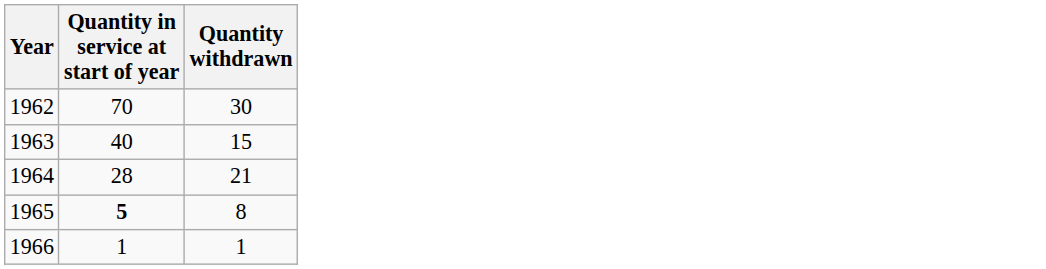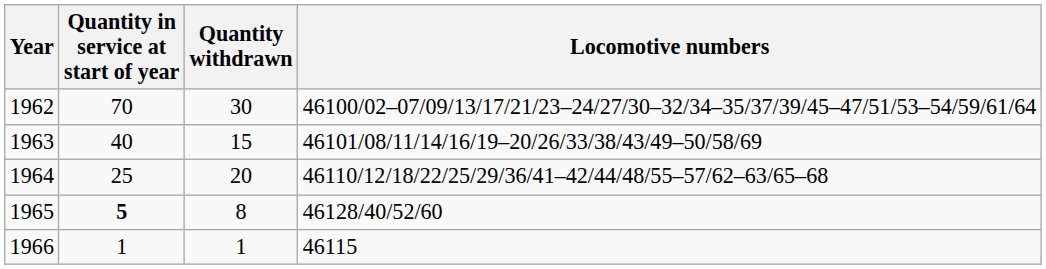+ column: Locomotive numbers | 46100/02–07/09/13/17/21/23–24/27/30–32/34–35/37/39/45–47/51/53–54/59/61/64 | 46101/08/11/14/16/19–20/26/33/38/43/49–50/58/69 | 46110/12/18/22/25/29/36/41–42/44/48/55–57/62–63/65–68 | 46128/40/52/60 | 46115
1964 | Quantity in service at start of year: 28 -> 25
1964 | Quantity withdrawn: 21 -> 20
